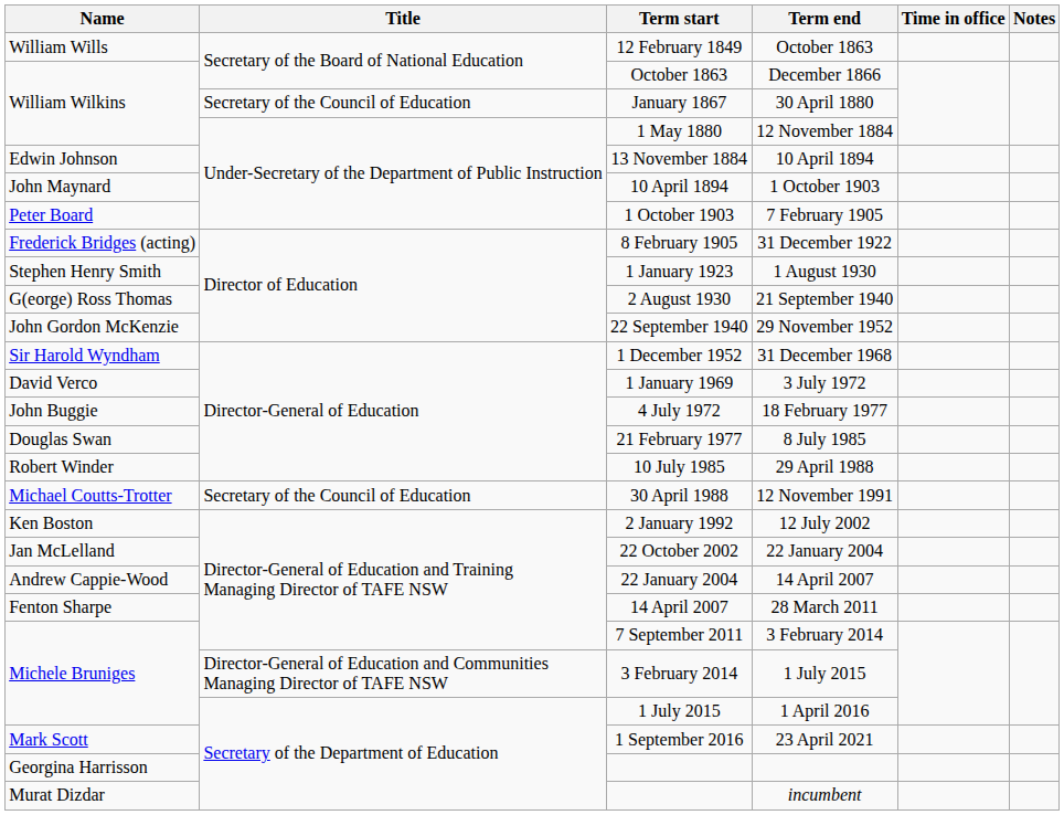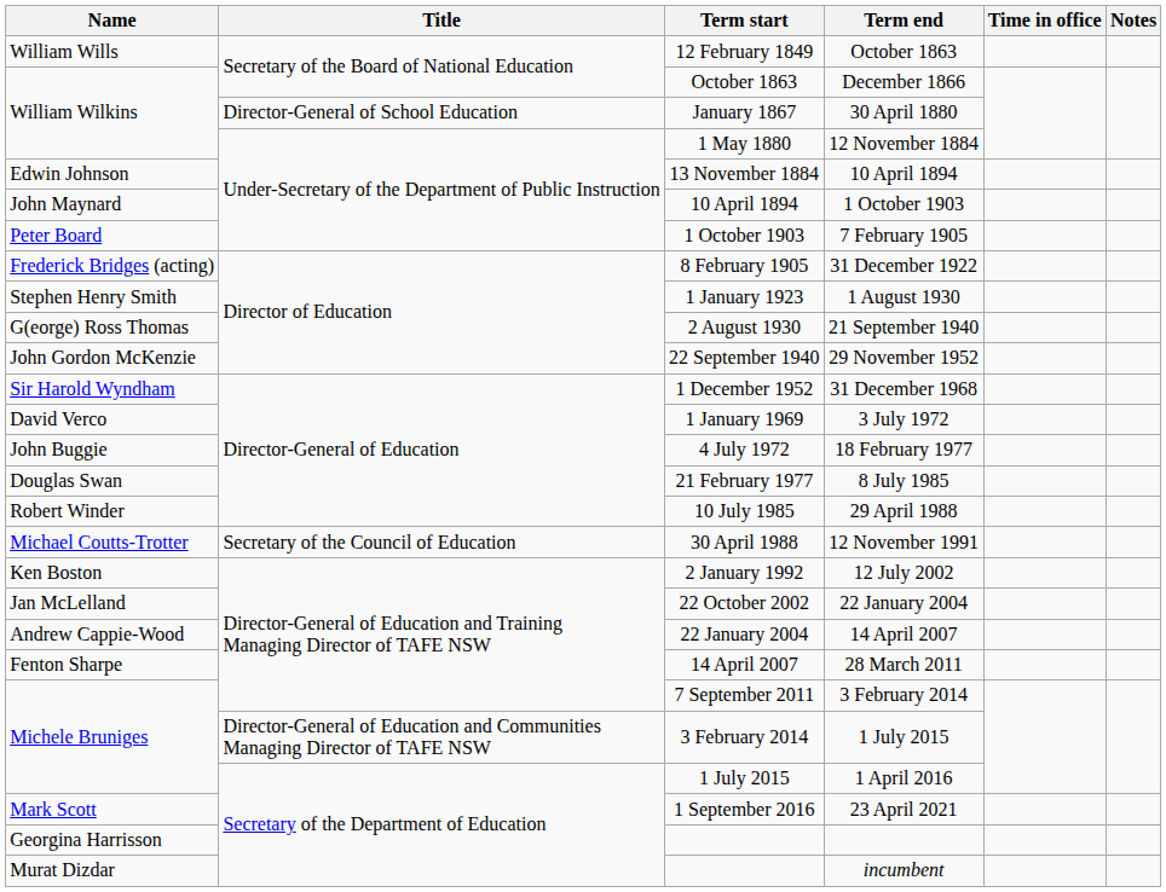30 April 1880 | Title: Secretary of the Council of Education -> Director-General of School Education
